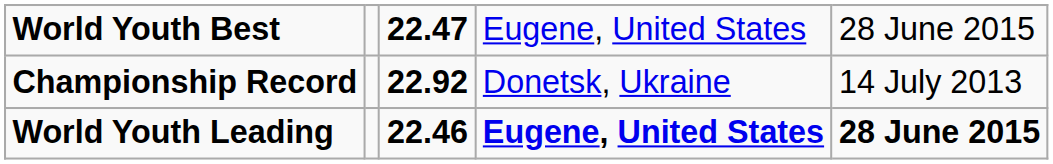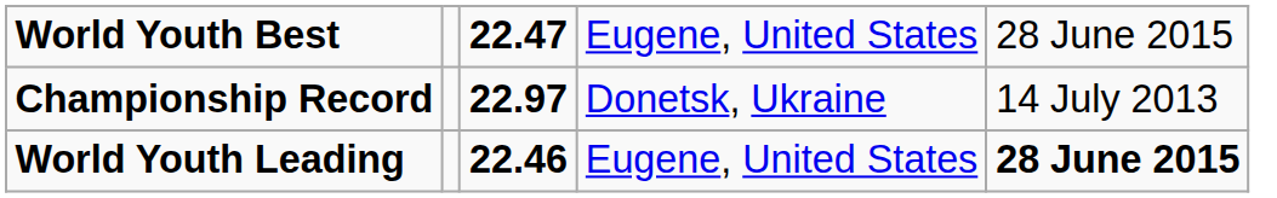Championship Record | column 3: 22.92 -> 22.97
World Youth Leading | column 4: bold -> normal
